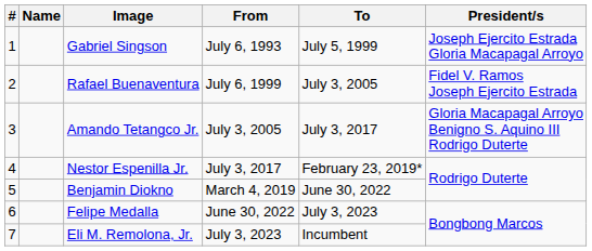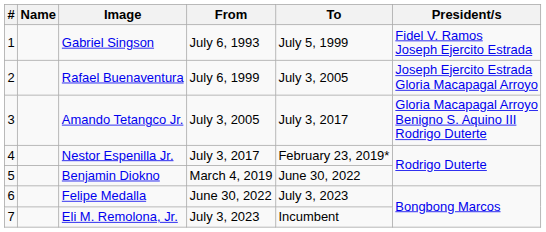Gabriel Singson | President/s: Joseph Ejercito Estrada Gloria Macapagal Arroyo -> Fidel V. Ramos Joseph Ejercito Estrada
Rafael Buenaventura | President/s: Fidel V. Ramos Joseph Ejercito Estrada -> Joseph Ejercito Estrada Gloria Macapagal Arroyo
